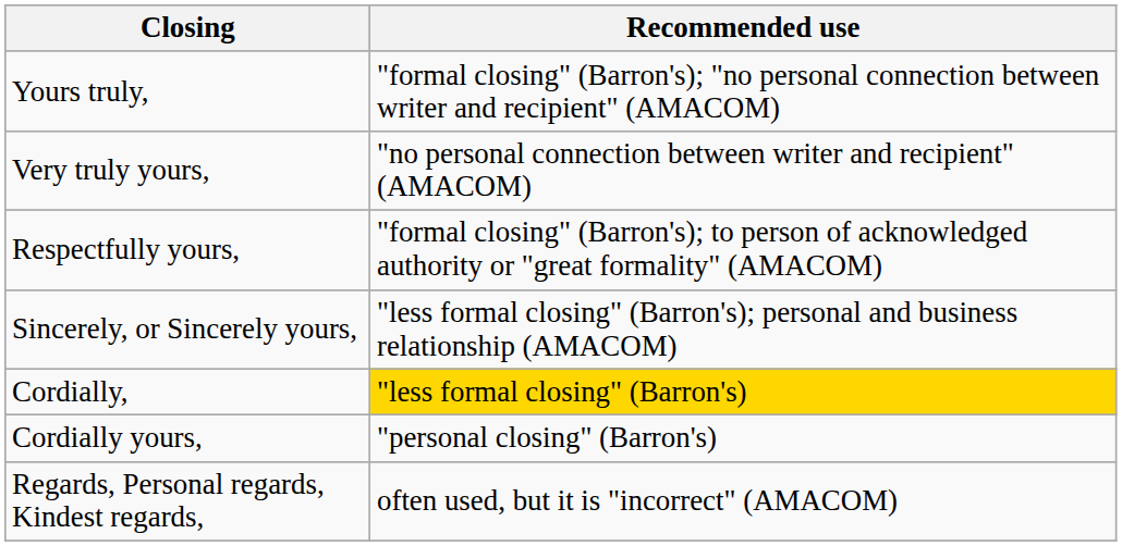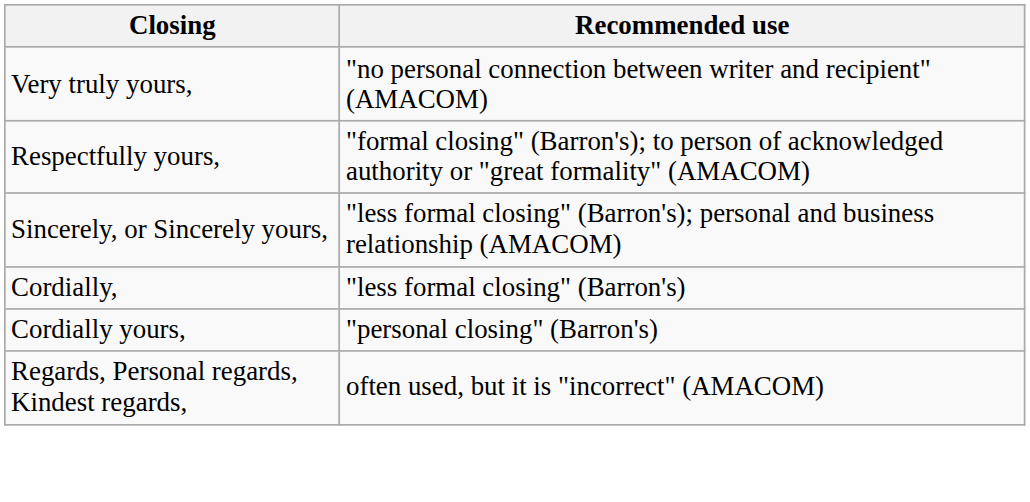- row: Yours truly, | "formal closing" (Barron's); "no personal connection between writer and recipient" (AMACOM)
Cordially, | Recommended use: gold background -> no background
